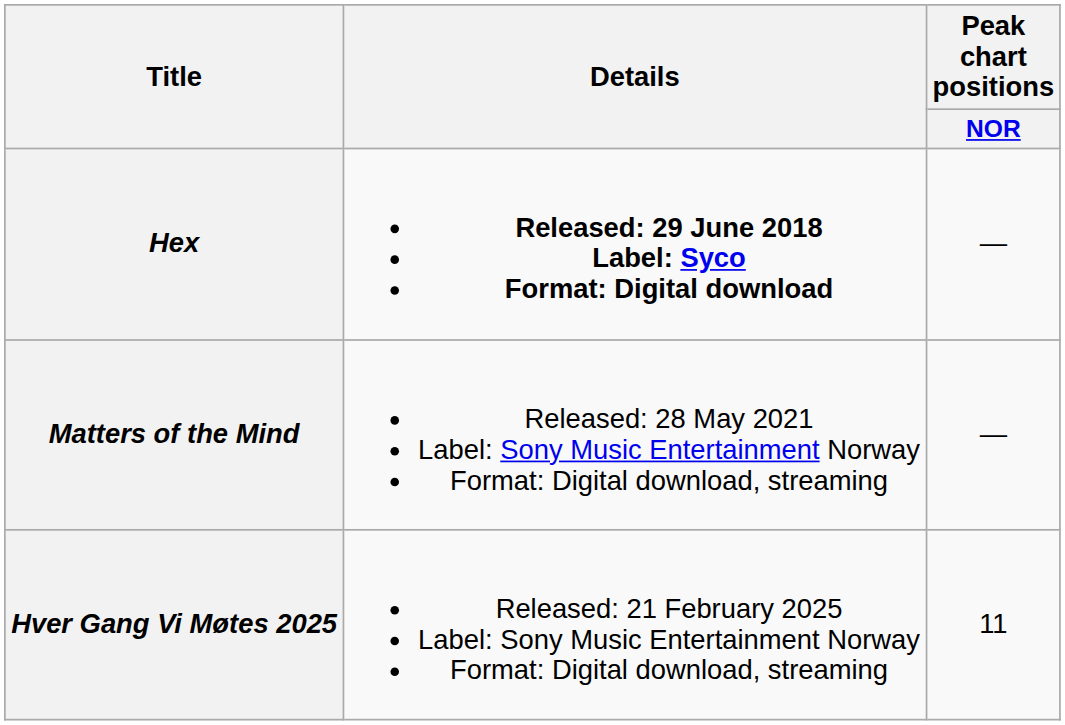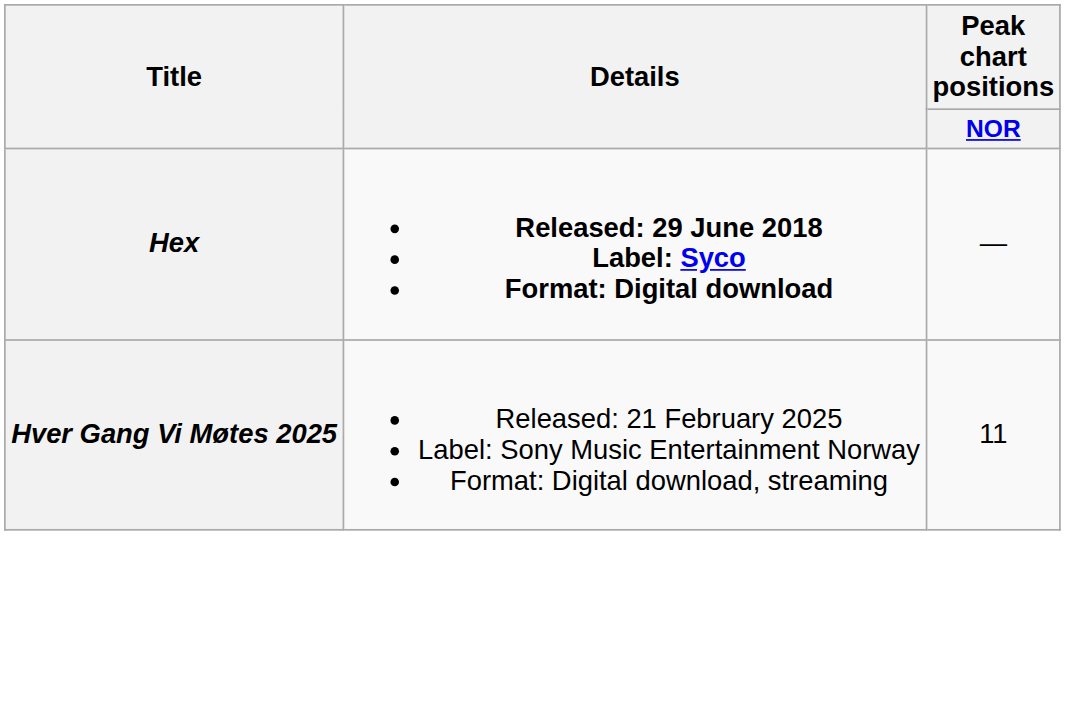- row: Matters of the Mind | Released: 28 May 2021 Label: Sony Music Entertainment Norway Format: Digital download, streaming | —
